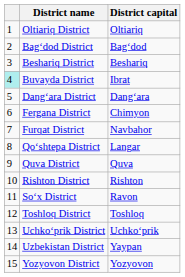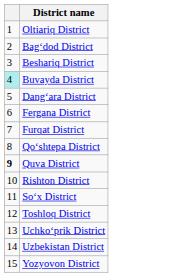- column: District capital | Oltiariq | Bagʻdod | Beshariq | Ibrat | Dangʻara | Chimyon | Navbahor | Langar | Quva | Rishton | Ravon | Toshloq | Uchkoʻprik | Yaypan | Yozyovon
Quva District | column 1: normal -> bold
